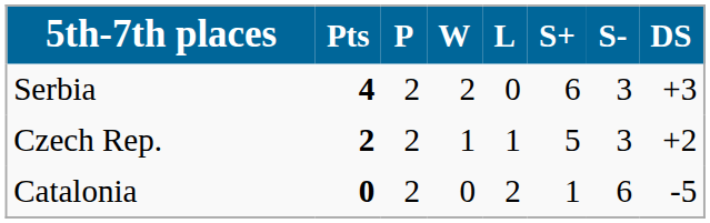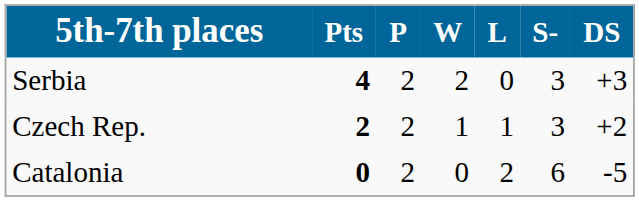- column: S+ | 6 | 5 | 1
